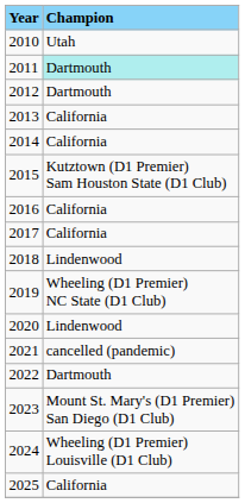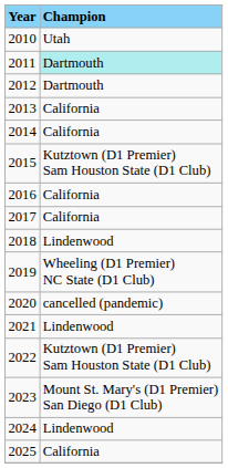2020 | Champion: Lindenwood -> cancelled (pandemic)
2021 | Champion: cancelled (pandemic) -> Lindenwood
2022 | Champion: Dartmouth -> Kutztown (D1 Premier) Sam Houston State (D1 Club)
2024 | Champion: Wheeling (D1 Premier) Louisville (D1 Club) -> Lindenwood
